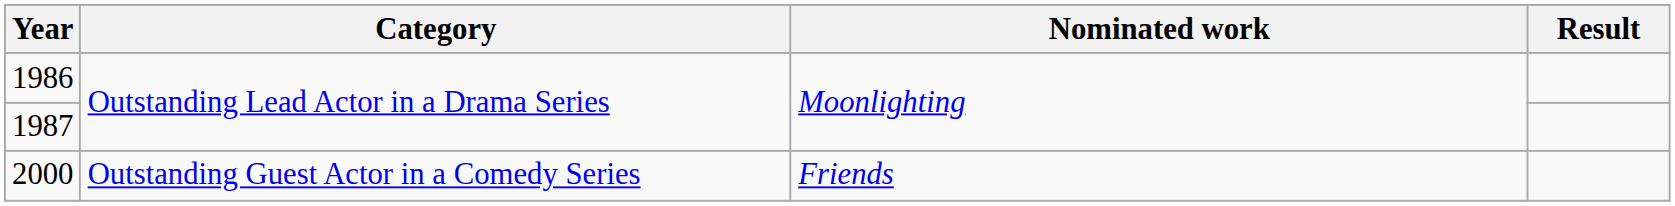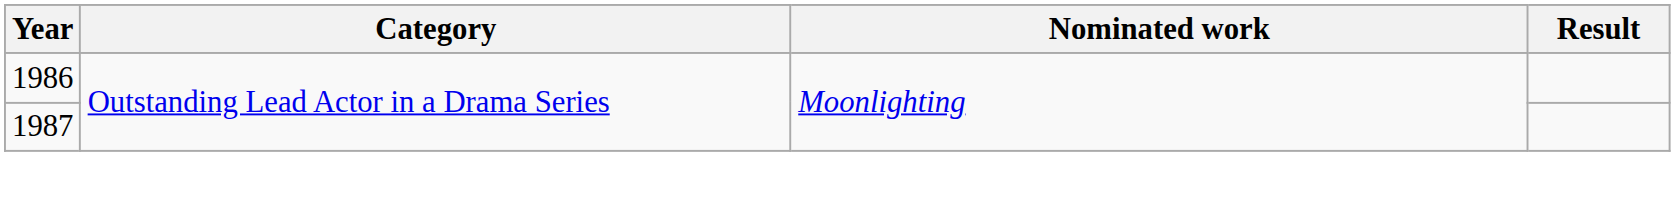- row: 2000 | Outstanding Guest Actor in a Comedy Series | Friends
